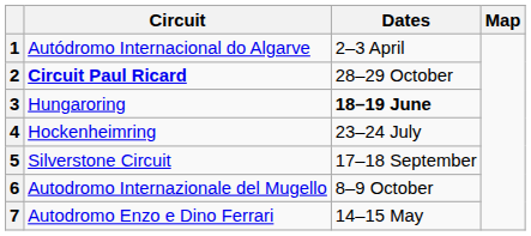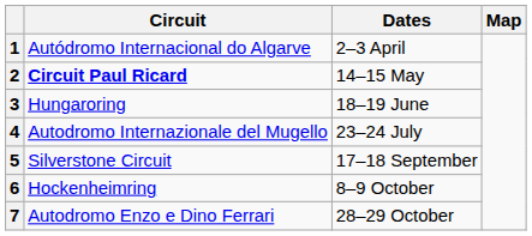2 | Dates: 28–29 October -> 14–15 May
3 | Dates: bold -> normal
4 | Circuit: Hockenheimring -> Autodromo Internazionale del Mugello
6 | Circuit: Autodromo Internazionale del Mugello -> Hockenheimring
7 | Dates: 14–15 May -> 28–29 October
